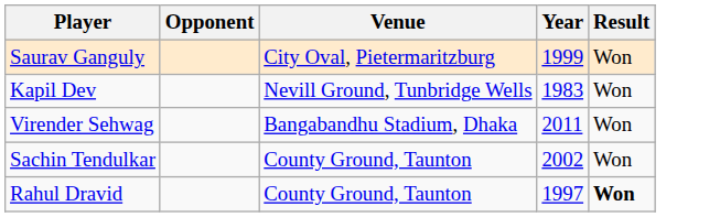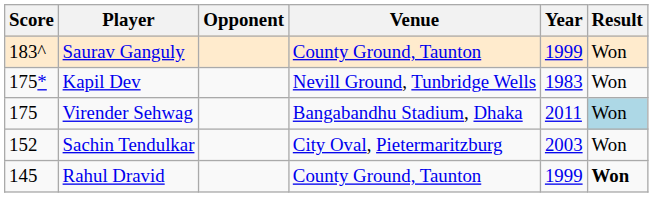+ column: Score | 183^ | 175* | 175 | 152 | 145
Saurav Ganguly | Venue: City Oval, Pietermaritzburg -> County Ground, Taunton
Virender Sehwag | Result: no background -> lightblue background
Sachin Tendulkar | Venue: County Ground, Taunton -> City Oval, Pietermaritzburg
Sachin Tendulkar | Year: 2002 -> 2003
Rahul Dravid | Year: 1997 -> 1999
